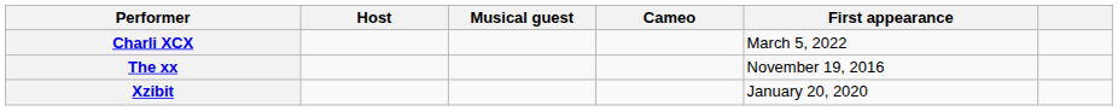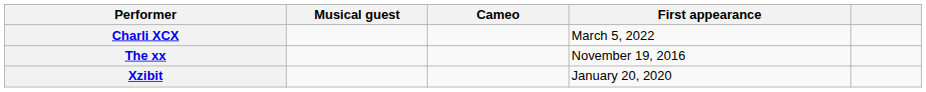- column: Host
